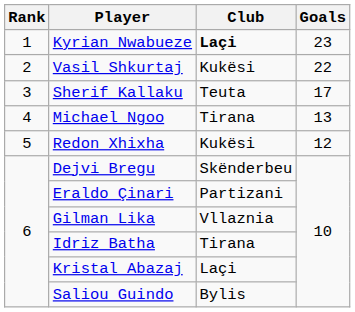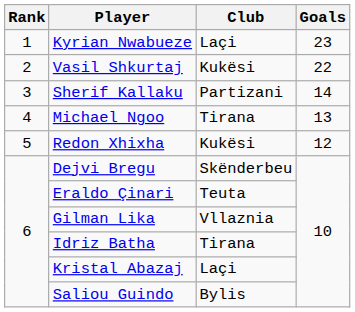Kyrian Nwabueze | Club: bold -> normal
Sherif Kallaku | Club: Teuta -> Partizani
Sherif Kallaku | Goals: 17 -> 14
Eraldo Çinari | Club: Partizani -> Teuta
